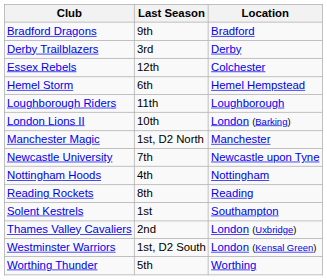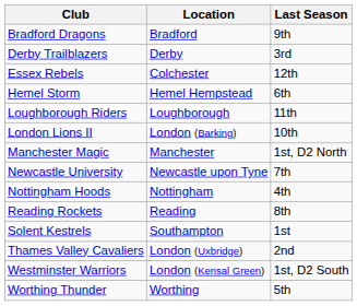columns swapped: Location <-> Last Season
